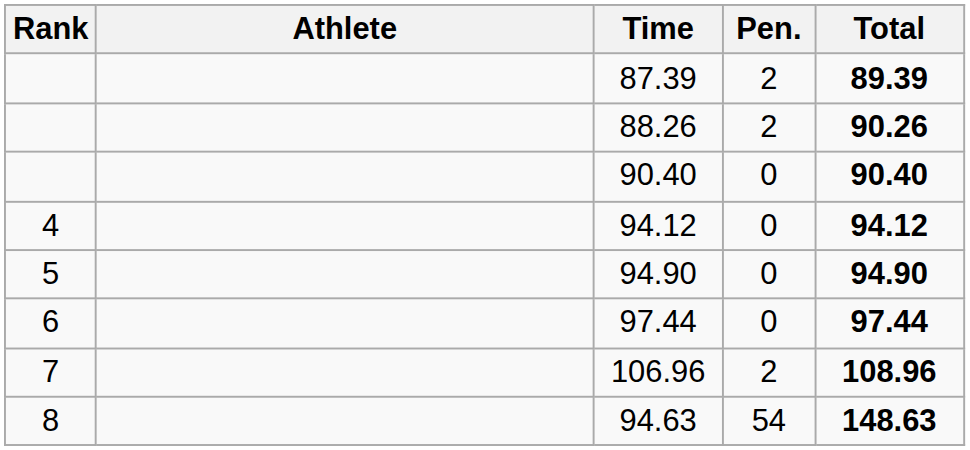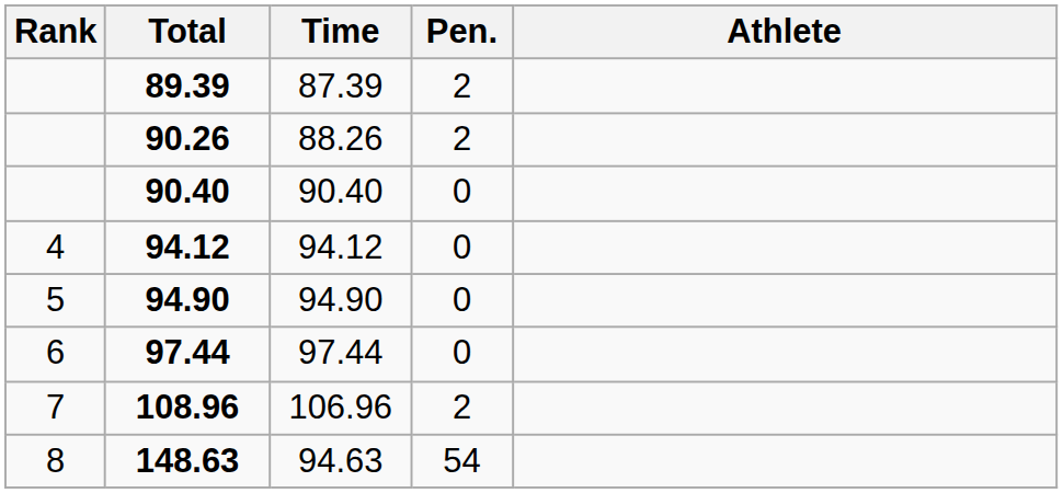columns swapped: Athlete <-> Total
